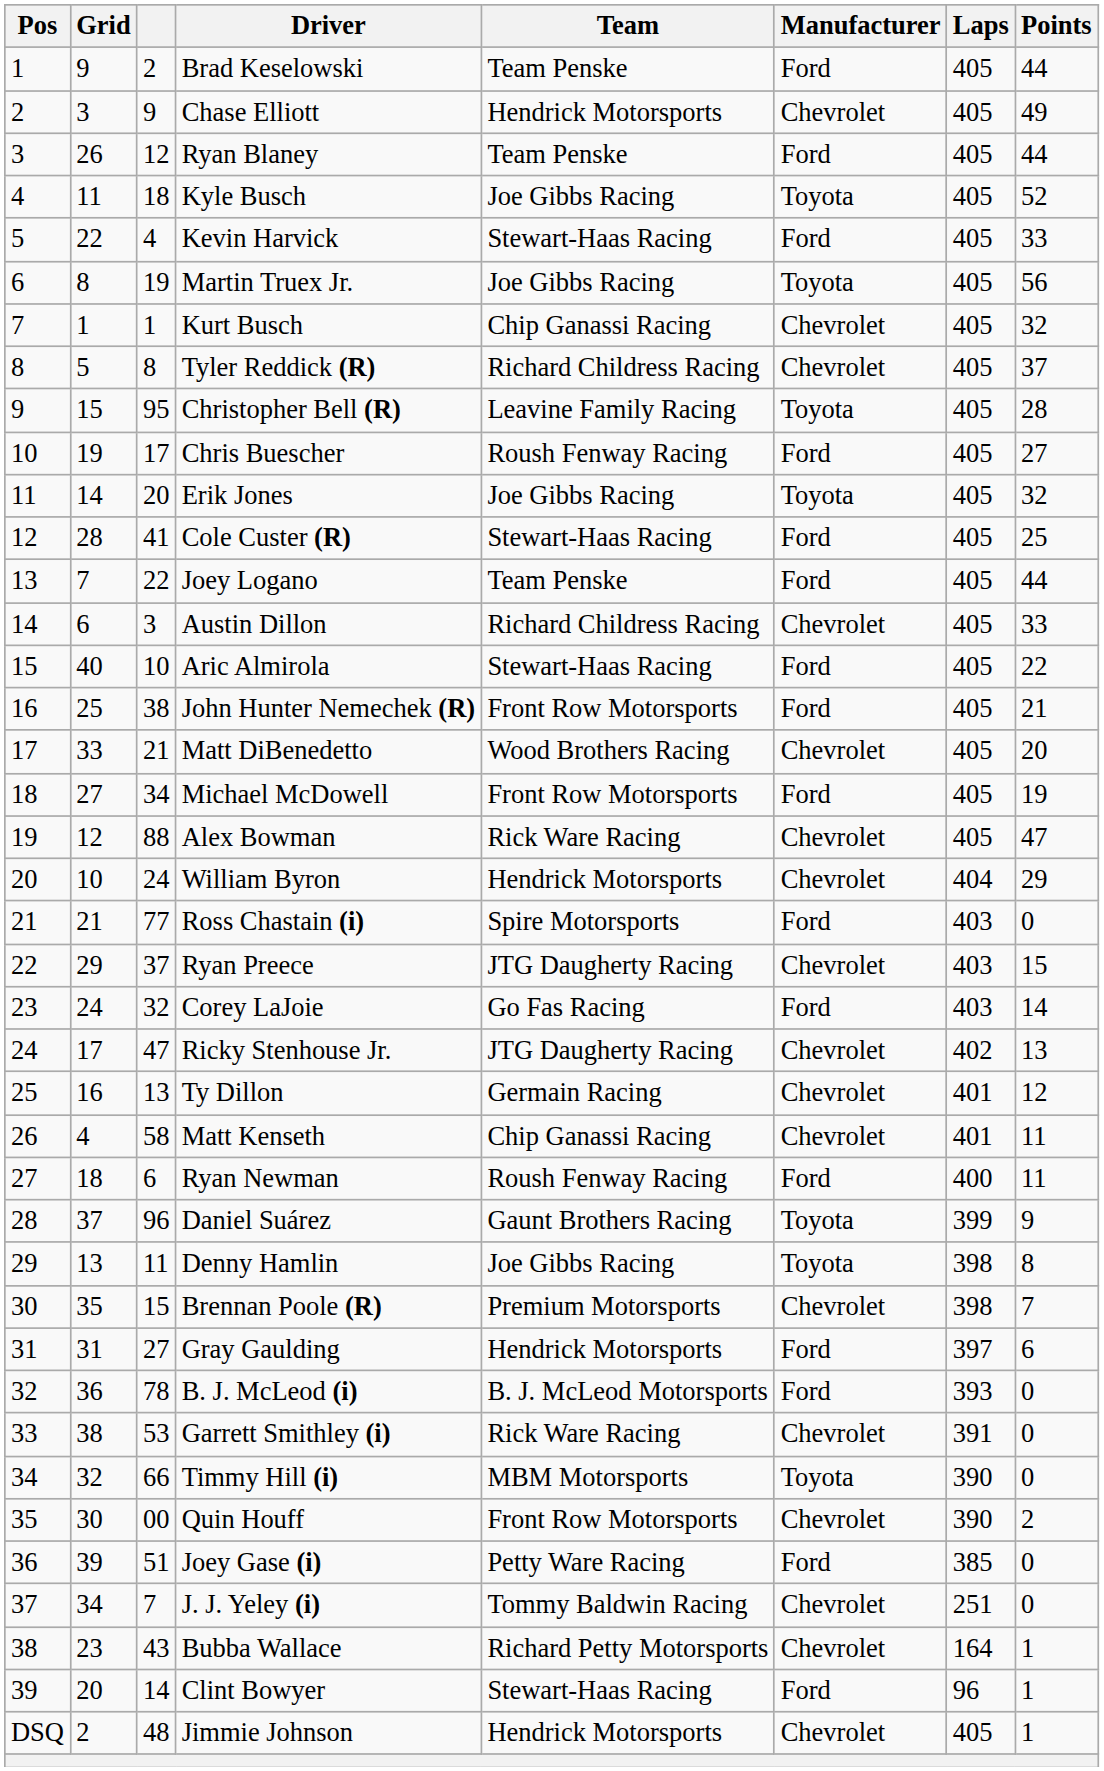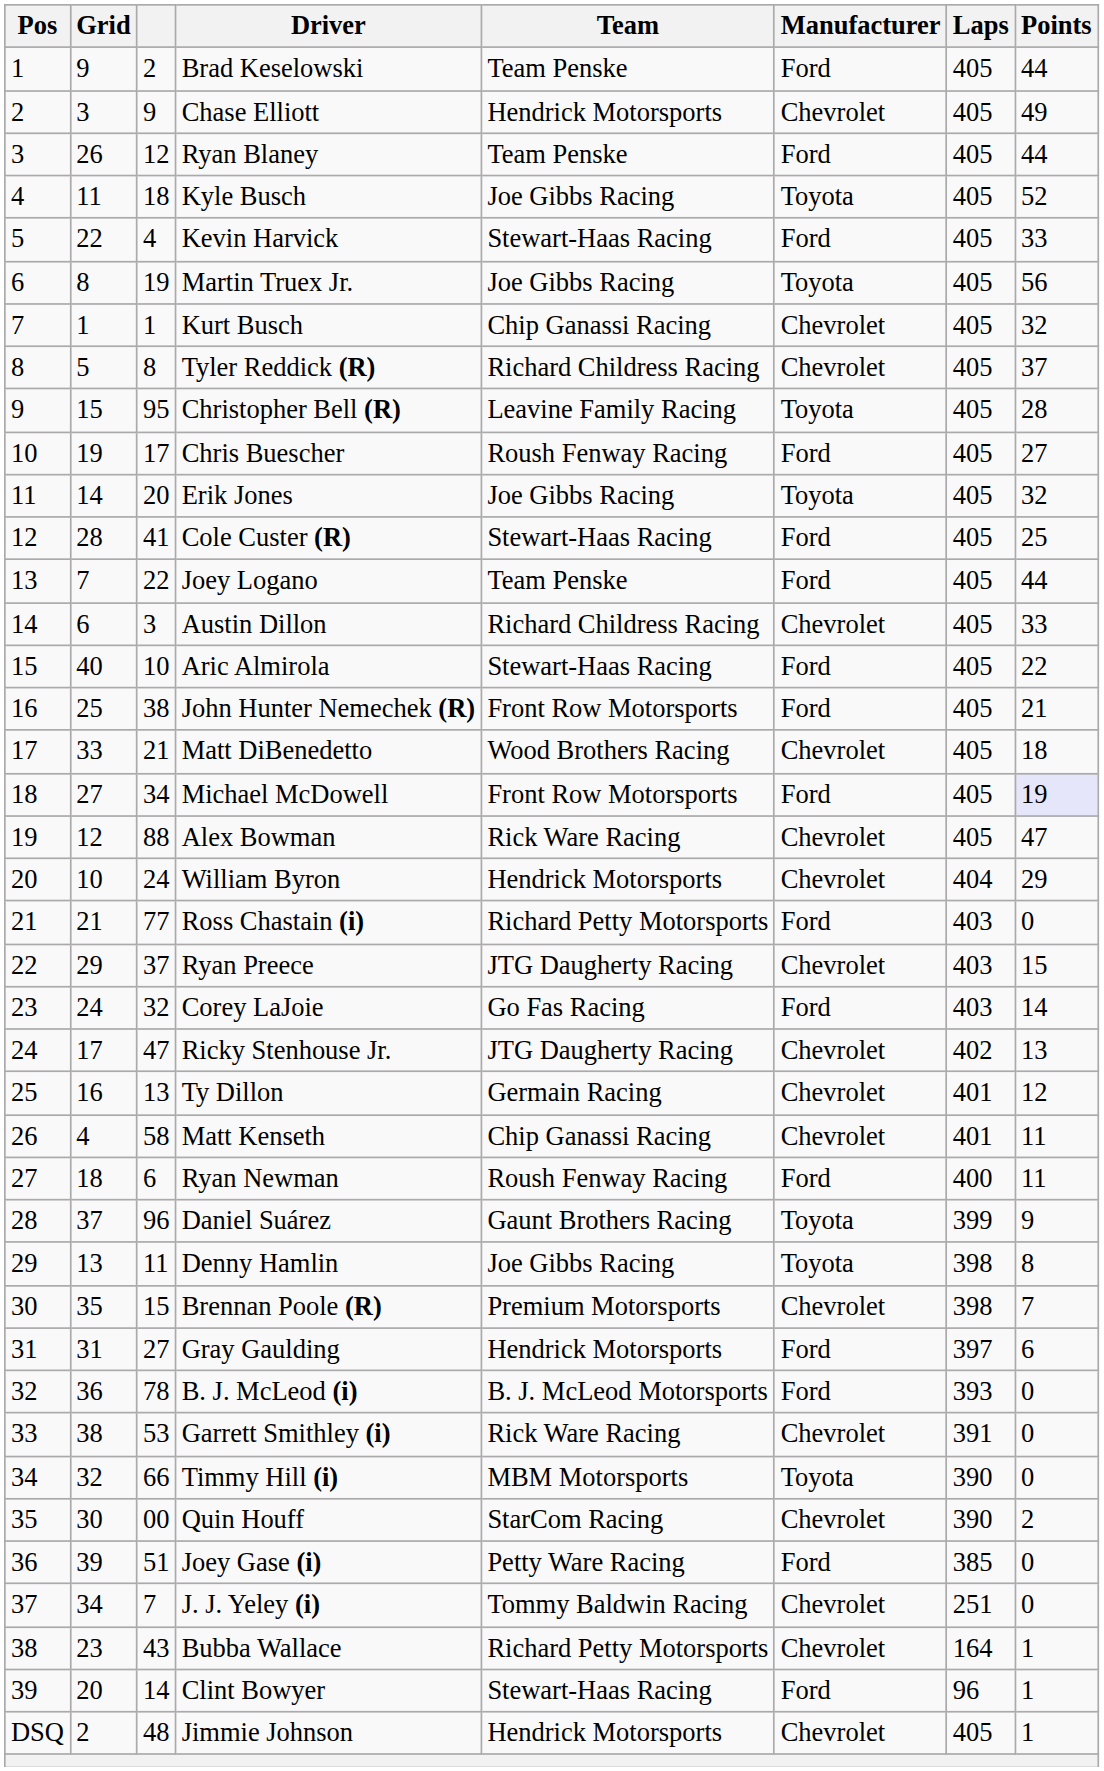Matt DiBenedetto | Points: 20 -> 18
Michael McDowell | Points: no background -> lavender background
Ross Chastain (i) | Team: Spire Motorsports -> Richard Petty Motorsports
Quin Houff | Team: Front Row Motorsports -> StarCom Racing
